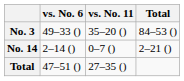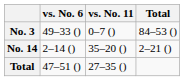No. 3 | vs. No. 11: 35–20 () -> 0–7 ()
No. 14 | vs. No. 11: 0–7 () -> 35–20 ()
